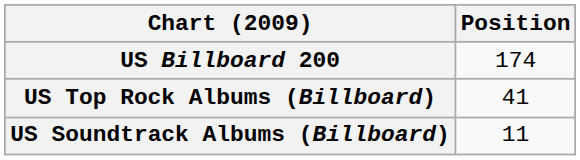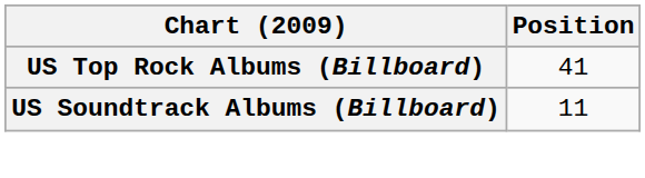- row: US Billboard 200 | 174
